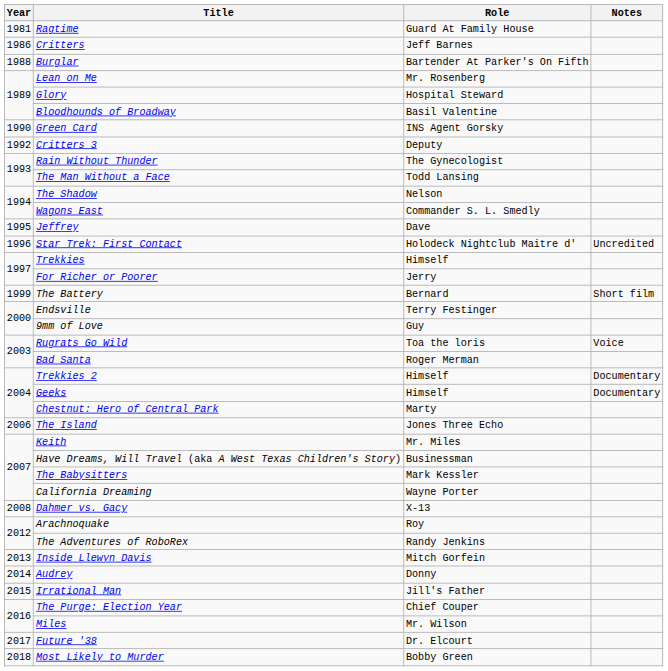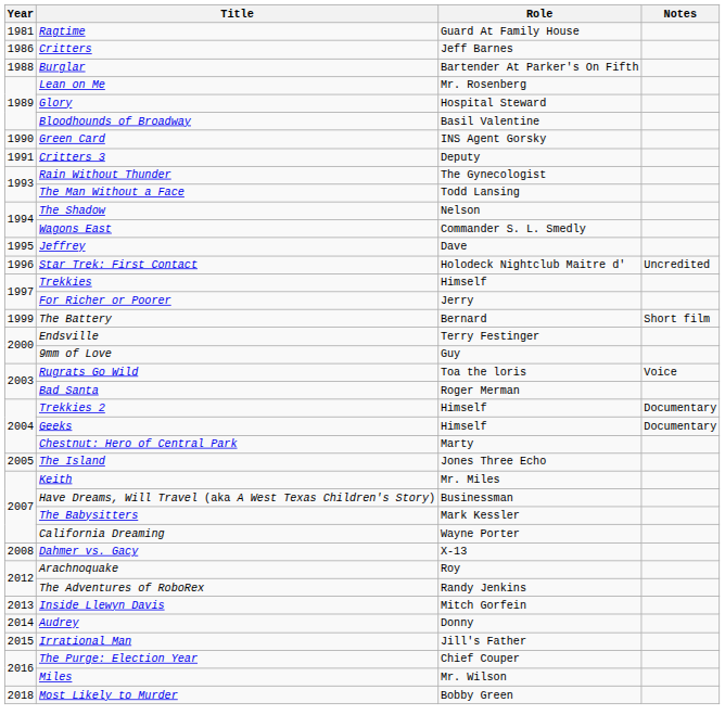Critters 3 | Year: 1992 -> 1991
The Island | Year: 2006 -> 2005
- row: 2017 | Future '38 | Dr. Elcourt
